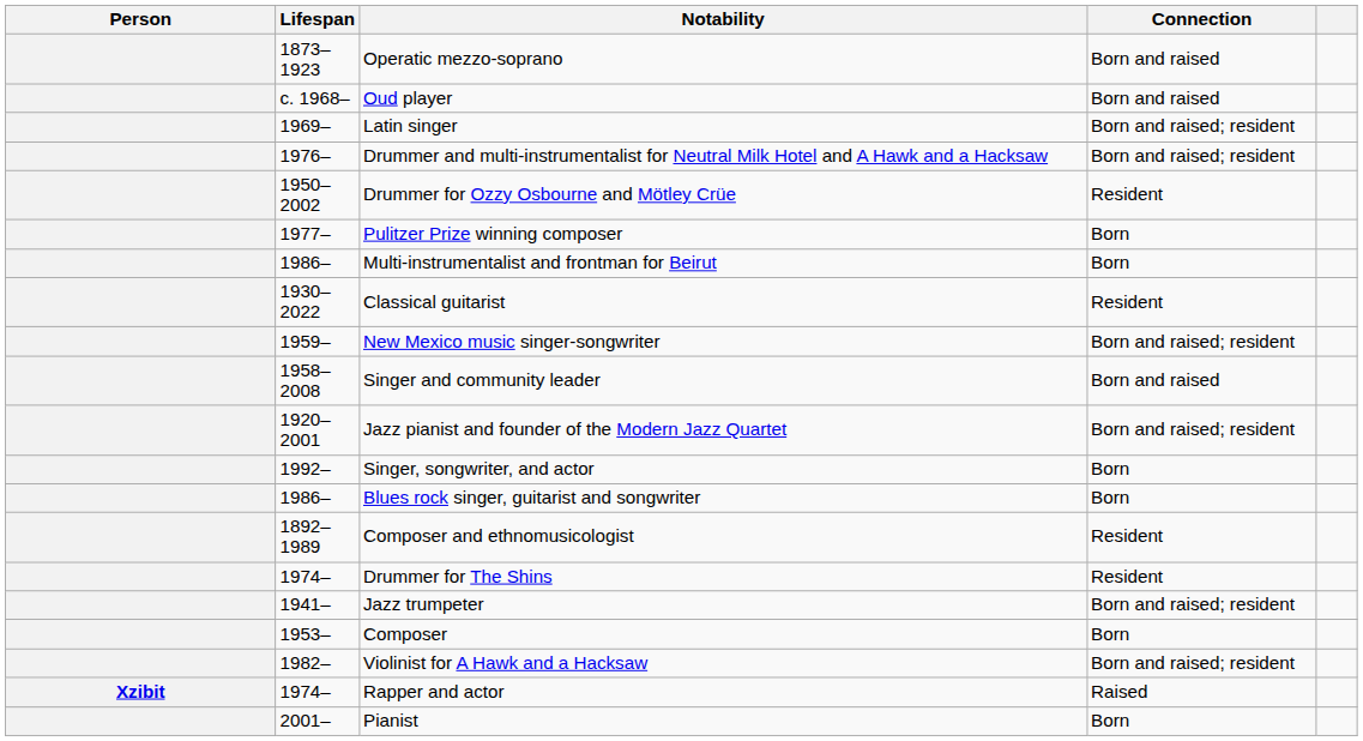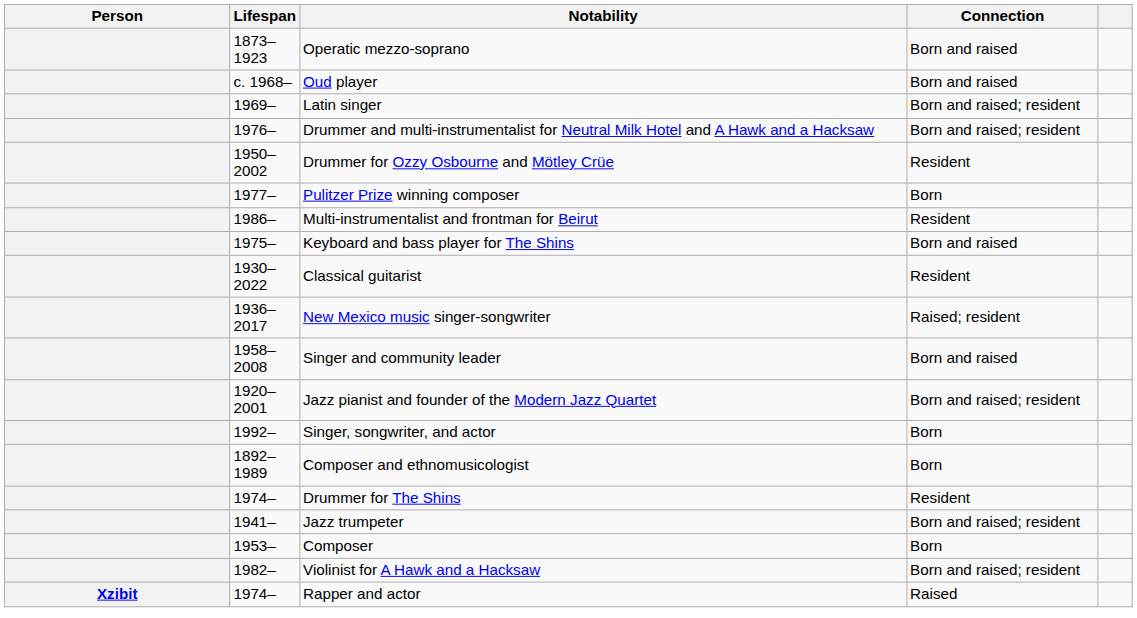Multi-instrumentalist and frontman for Beirut | Connection: Born -> Resident
+ row: 1975– | Keyboard and bass player for The Shins | Born and raised
+ row: 1936–2017 | New Mexico music singer-songwriter | Raised; resident
- row: 1959– | New Mexico music singer-songwriter | Born and raised; resident
- row: 1986– | Blues rock singer, guitarist and songwriter | Born
Composer and ethnomusicologist | Connection: Resident -> Born
- row: 2001– | Pianist | Born
